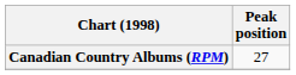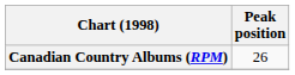Canadian Country Albums (RPM) | Peak position: 27 -> 26
